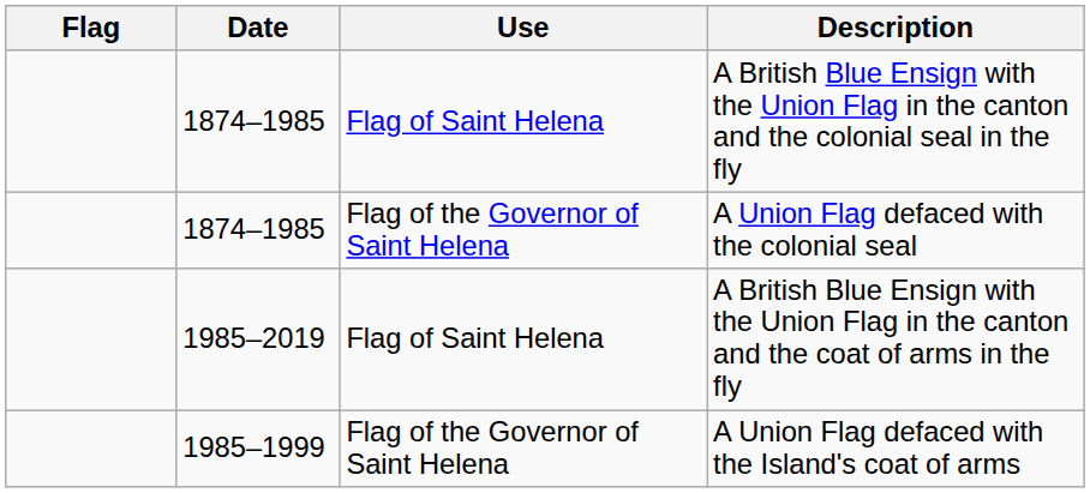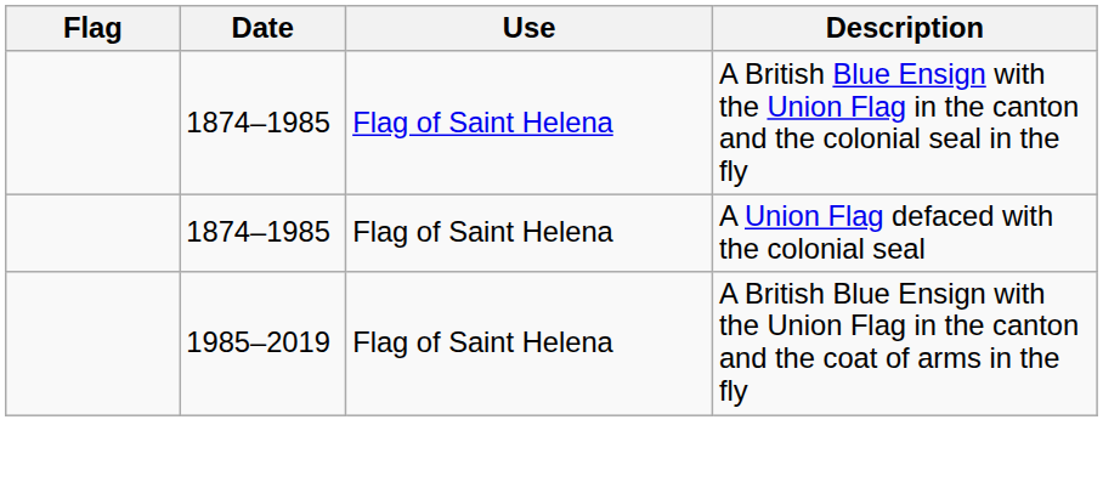A Union Flag defaced with the colonial seal | Use: Flag of the Governor of Saint Helena -> Flag of Saint Helena
- row: 1985–1999 | Flag of the Governor of Saint Helena | A Union Flag defaced with the Island's coat of arms
